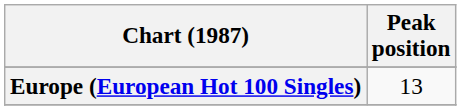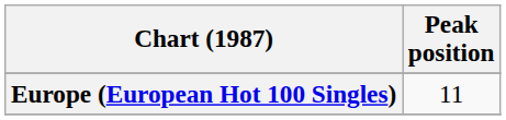Europe (European Hot 100 Singles) | Peak position: 13 -> 11
